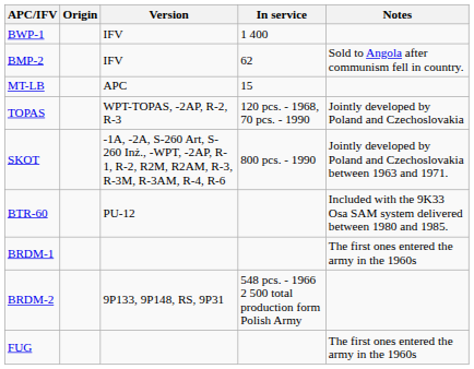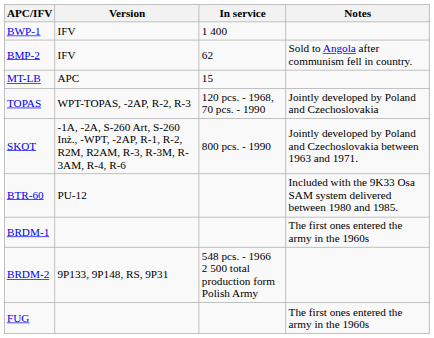- column: Origin
